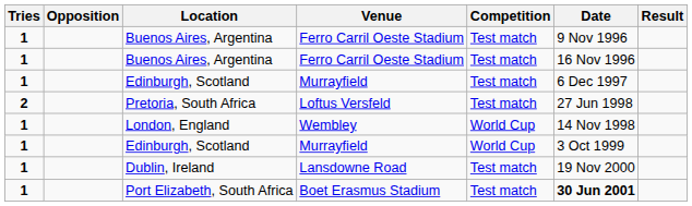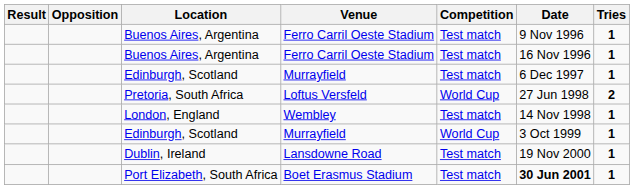columns swapped: Tries <-> Result
Pretoria, South Africa | Competition: Test match -> World Cup
London, England | Competition: World Cup -> Test match
